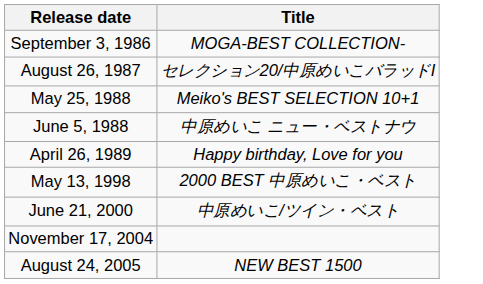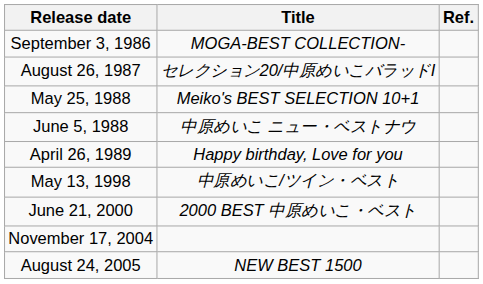+ column: Ref.
May 13, 1998 | Title: 2000 BEST 中原めいこ・ベスト -> 中原めいこ/ツイン・ベスト
June 21, 2000 | Title: 中原めいこ/ツイン・ベスト -> 2000 BEST 中原めいこ・ベスト
